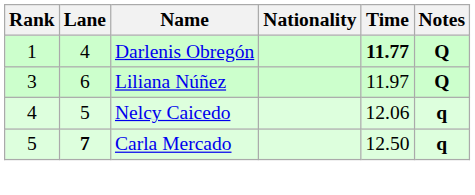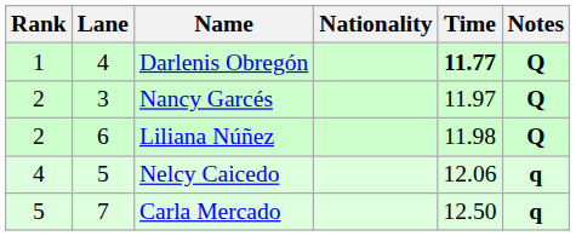+ row: 2 | 3 | Nancy Garcés | 11.97 | Q
Liliana Núñez | Rank: 3 -> 2
Liliana Núñez | Time: 11.97 -> 11.98
Carla Mercado | Lane: bold -> normal
